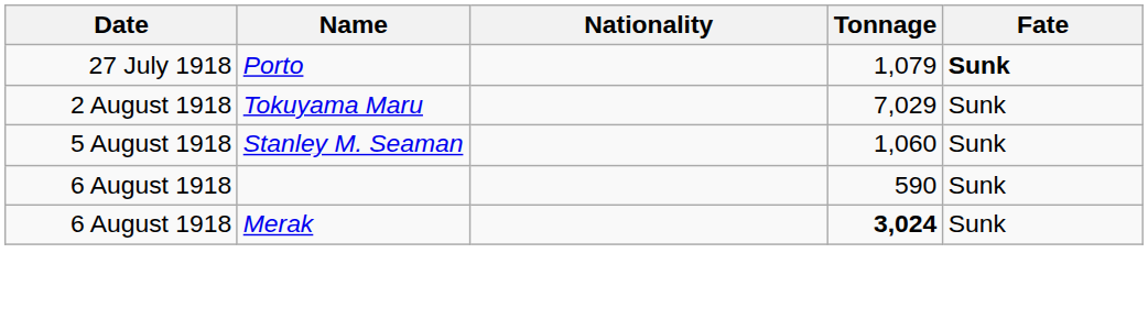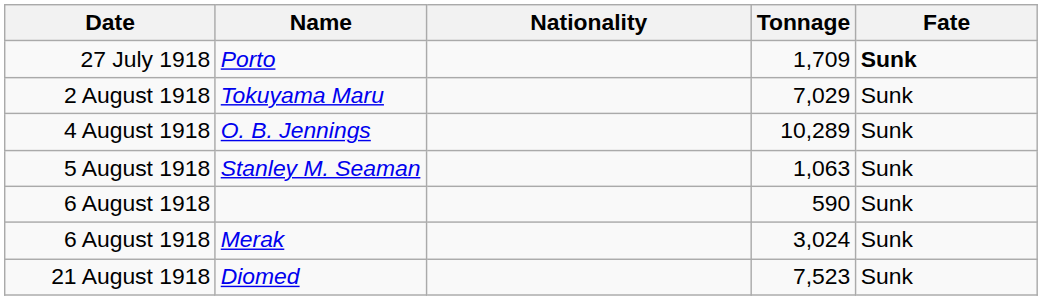Porto | Tonnage: 1,079 -> 1,709
+ row: 4 August 1918 | O. B. Jennings | 10,289 | Sunk
Stanley M. Seaman | Tonnage: 1,060 -> 1,063
Merak | Tonnage: bold -> normal
+ row: 21 August 1918 | Diomed | 7,523 | Sunk
